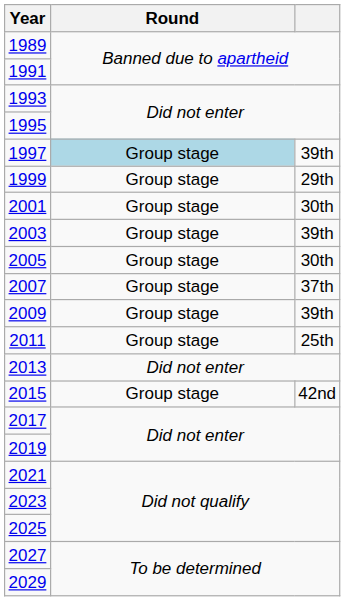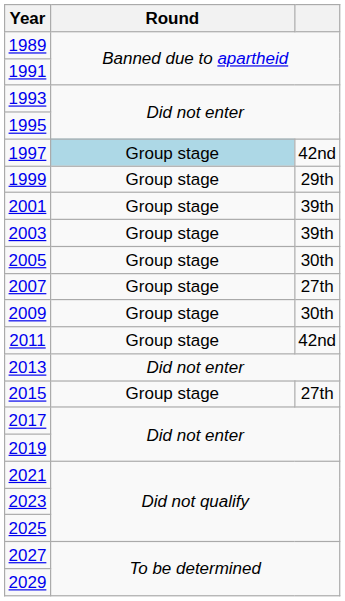1997 | column 3: 39th -> 42nd
2001 | column 3: 30th -> 39th
2007 | column 3: 37th -> 27th
2009 | column 3: 39th -> 30th
2011 | column 3: 25th -> 42nd
2015 | column 3: 42nd -> 27th
